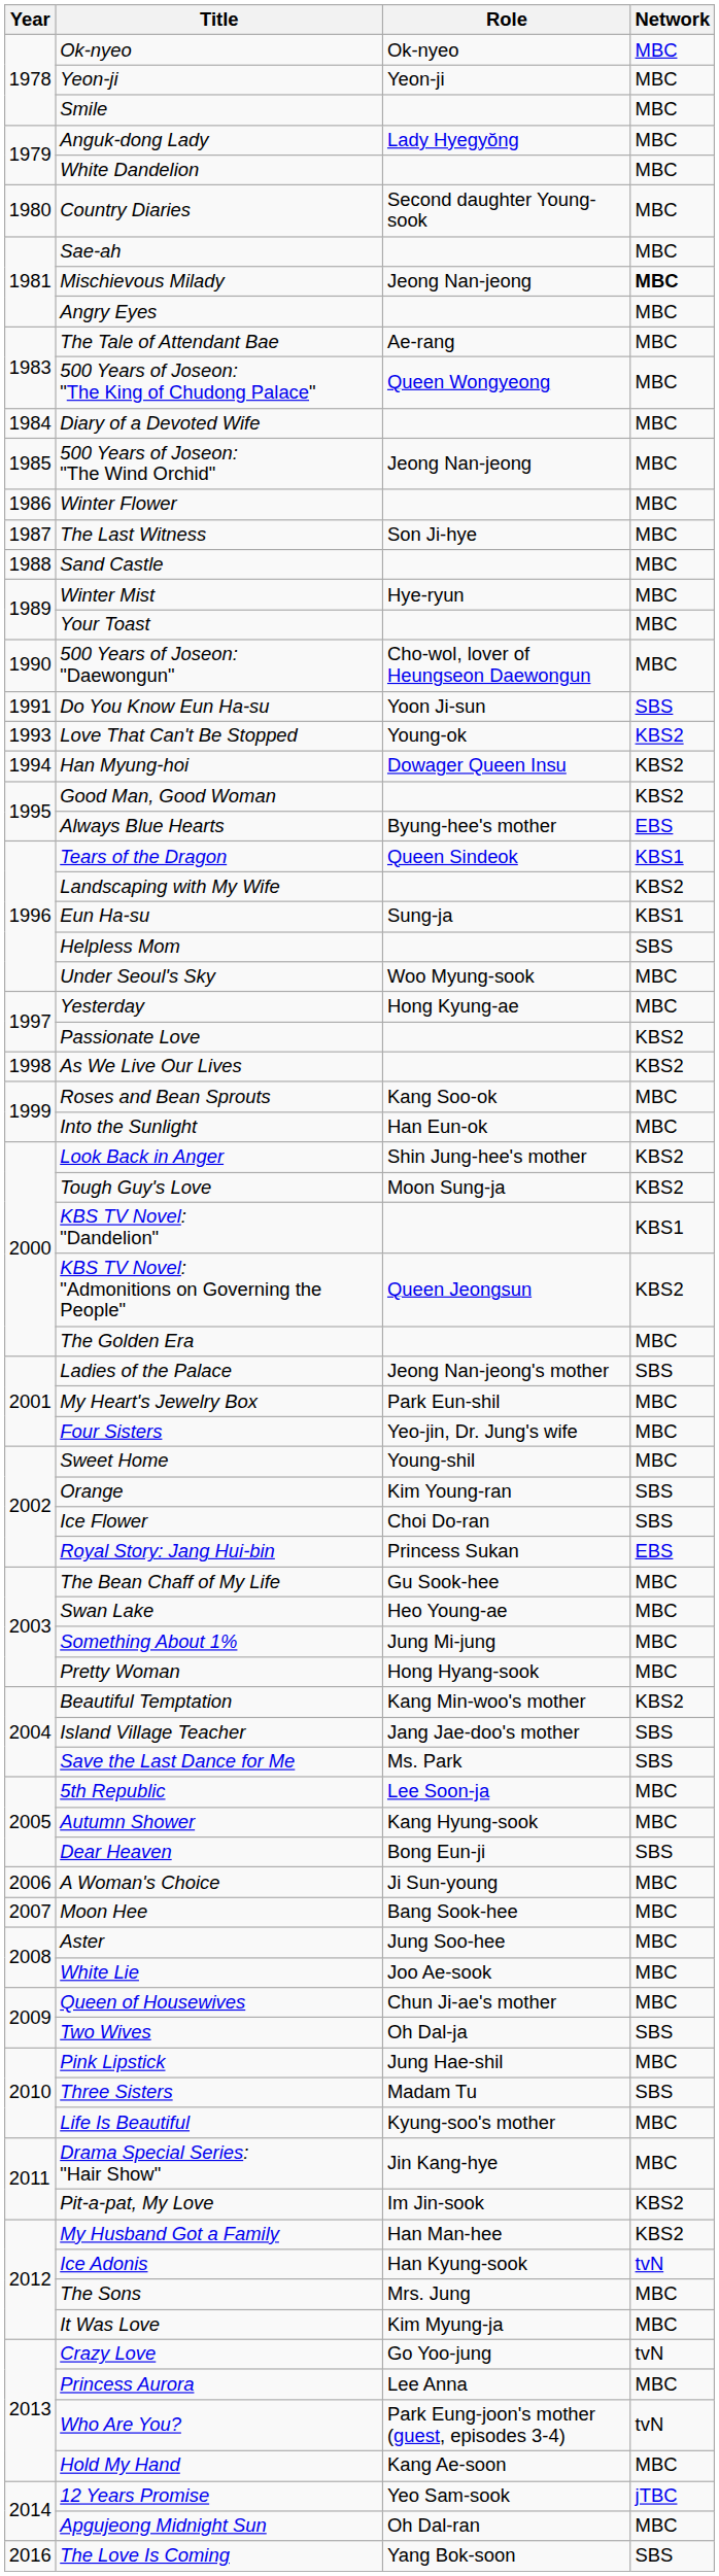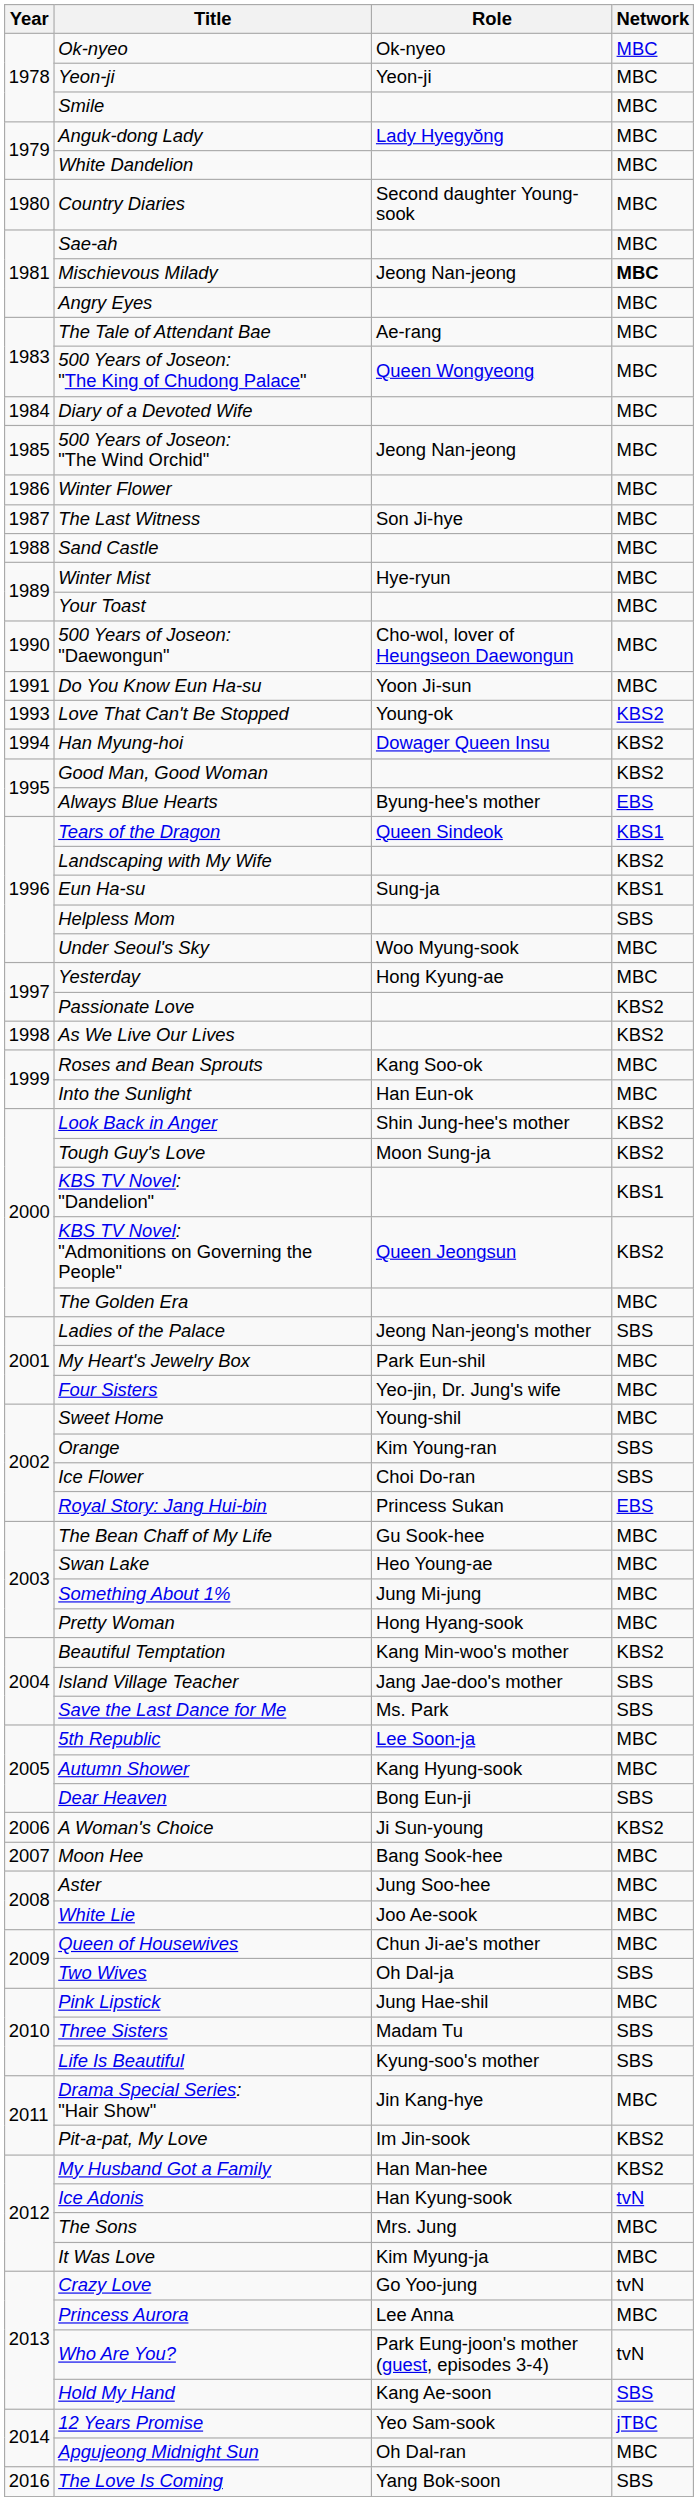Do You Know Eun Ha-su | Network: SBS -> MBC
A Woman's Choice | Network: MBC -> KBS2
Life Is Beautiful | Network: MBC -> SBS
Hold My Hand | Network: MBC -> SBS
